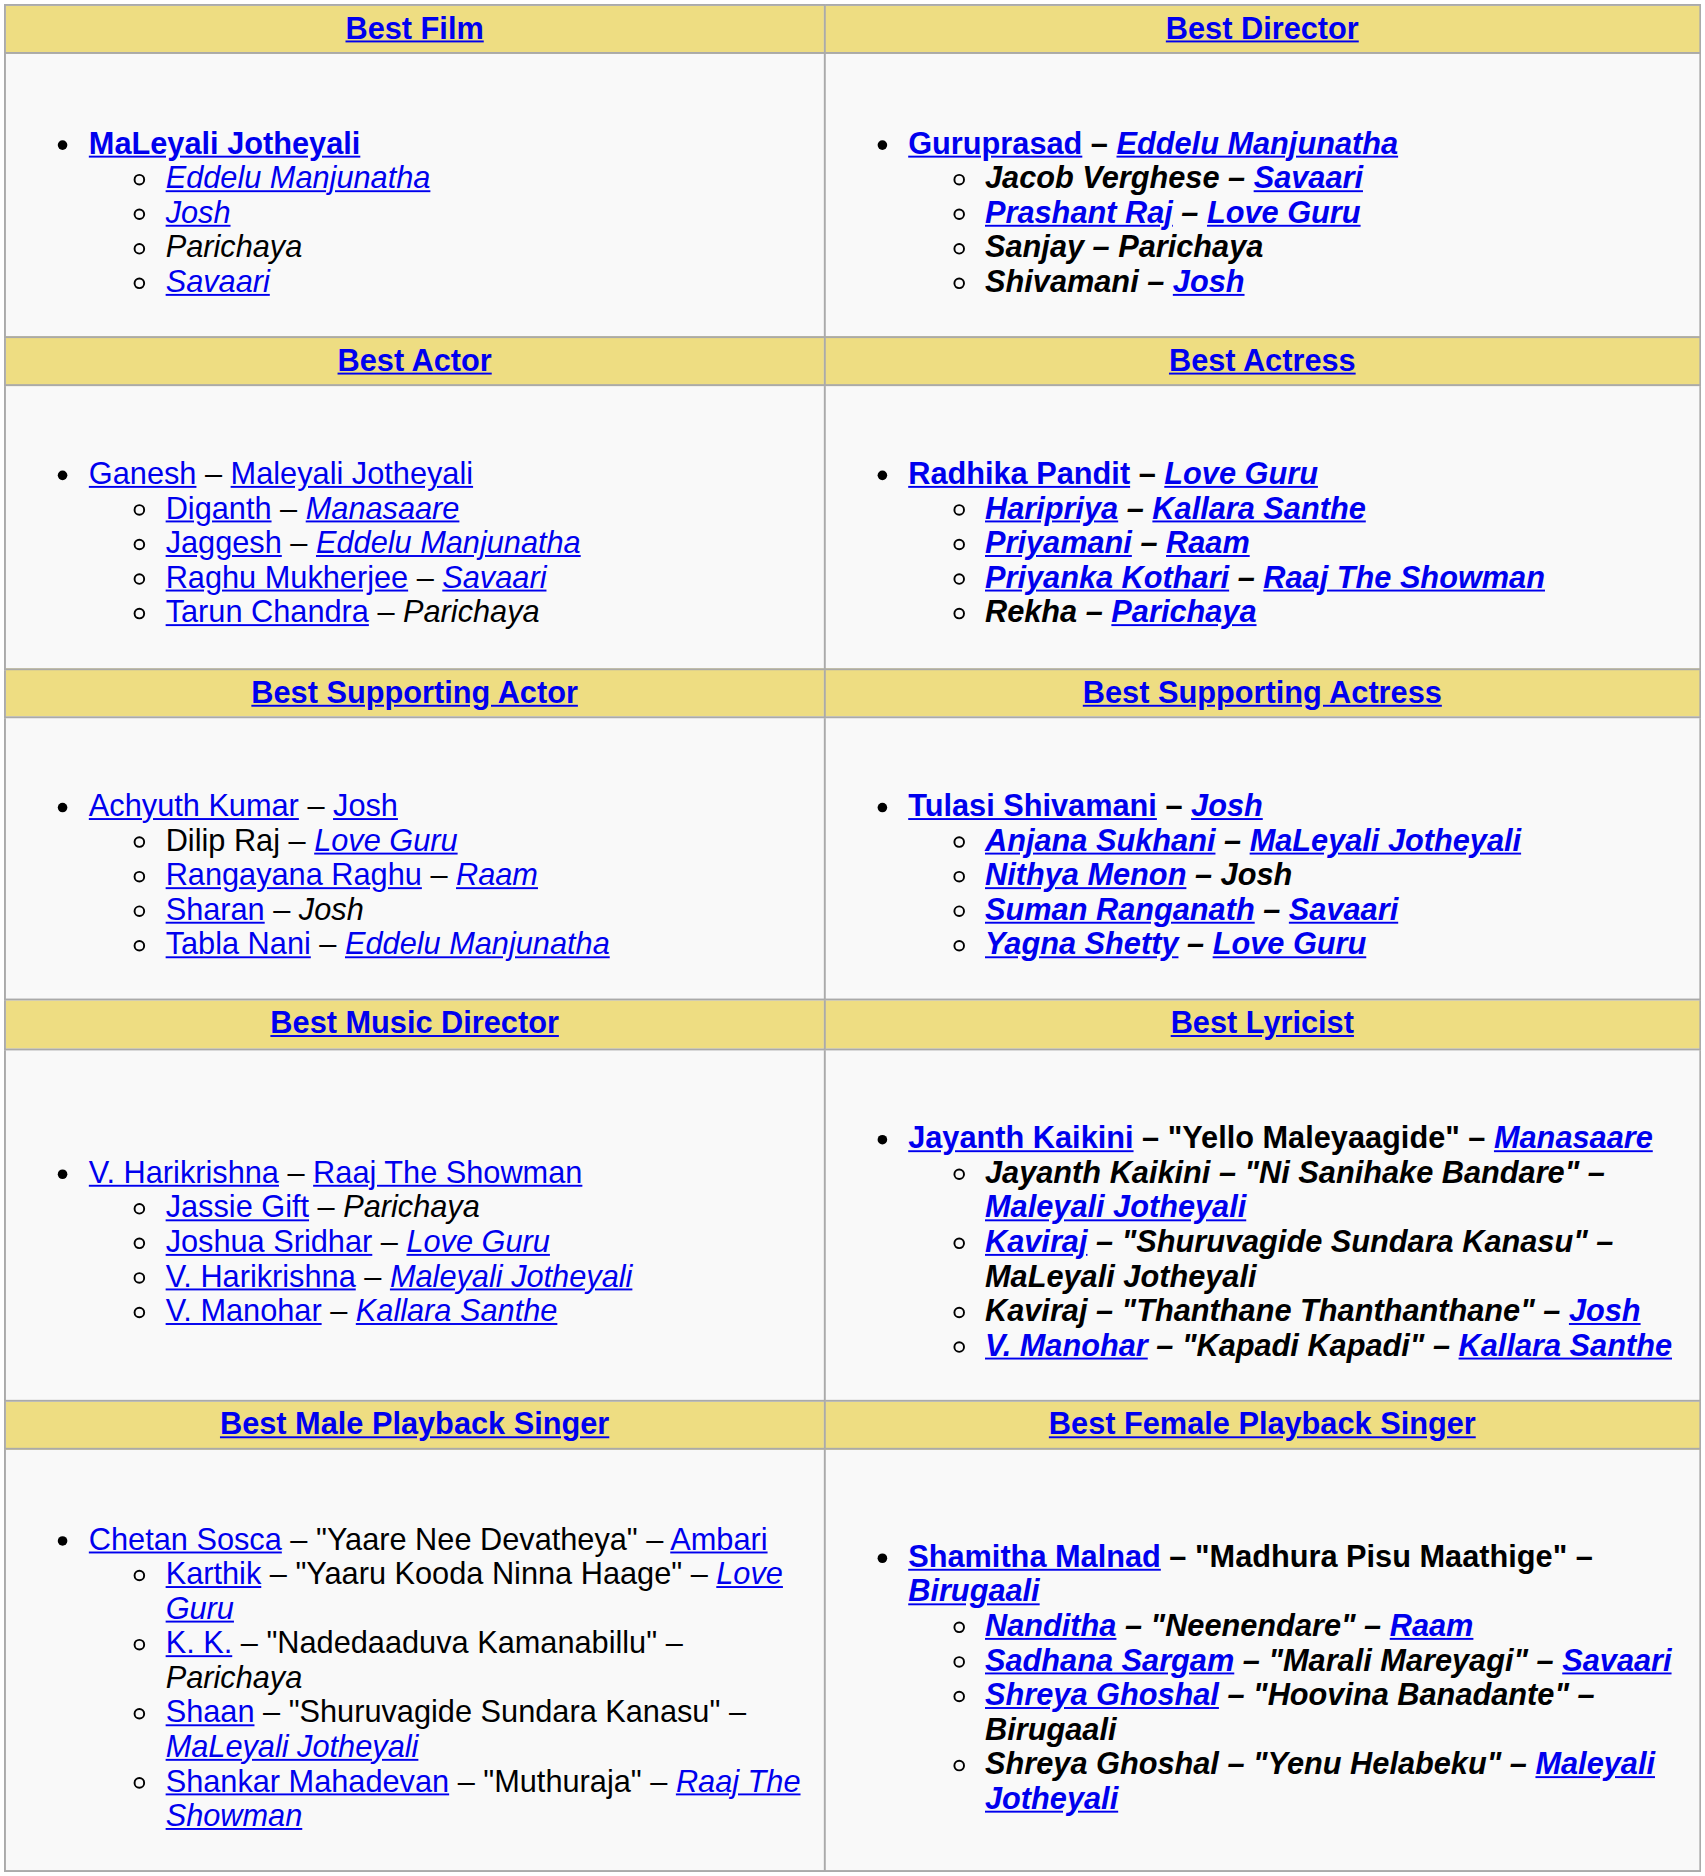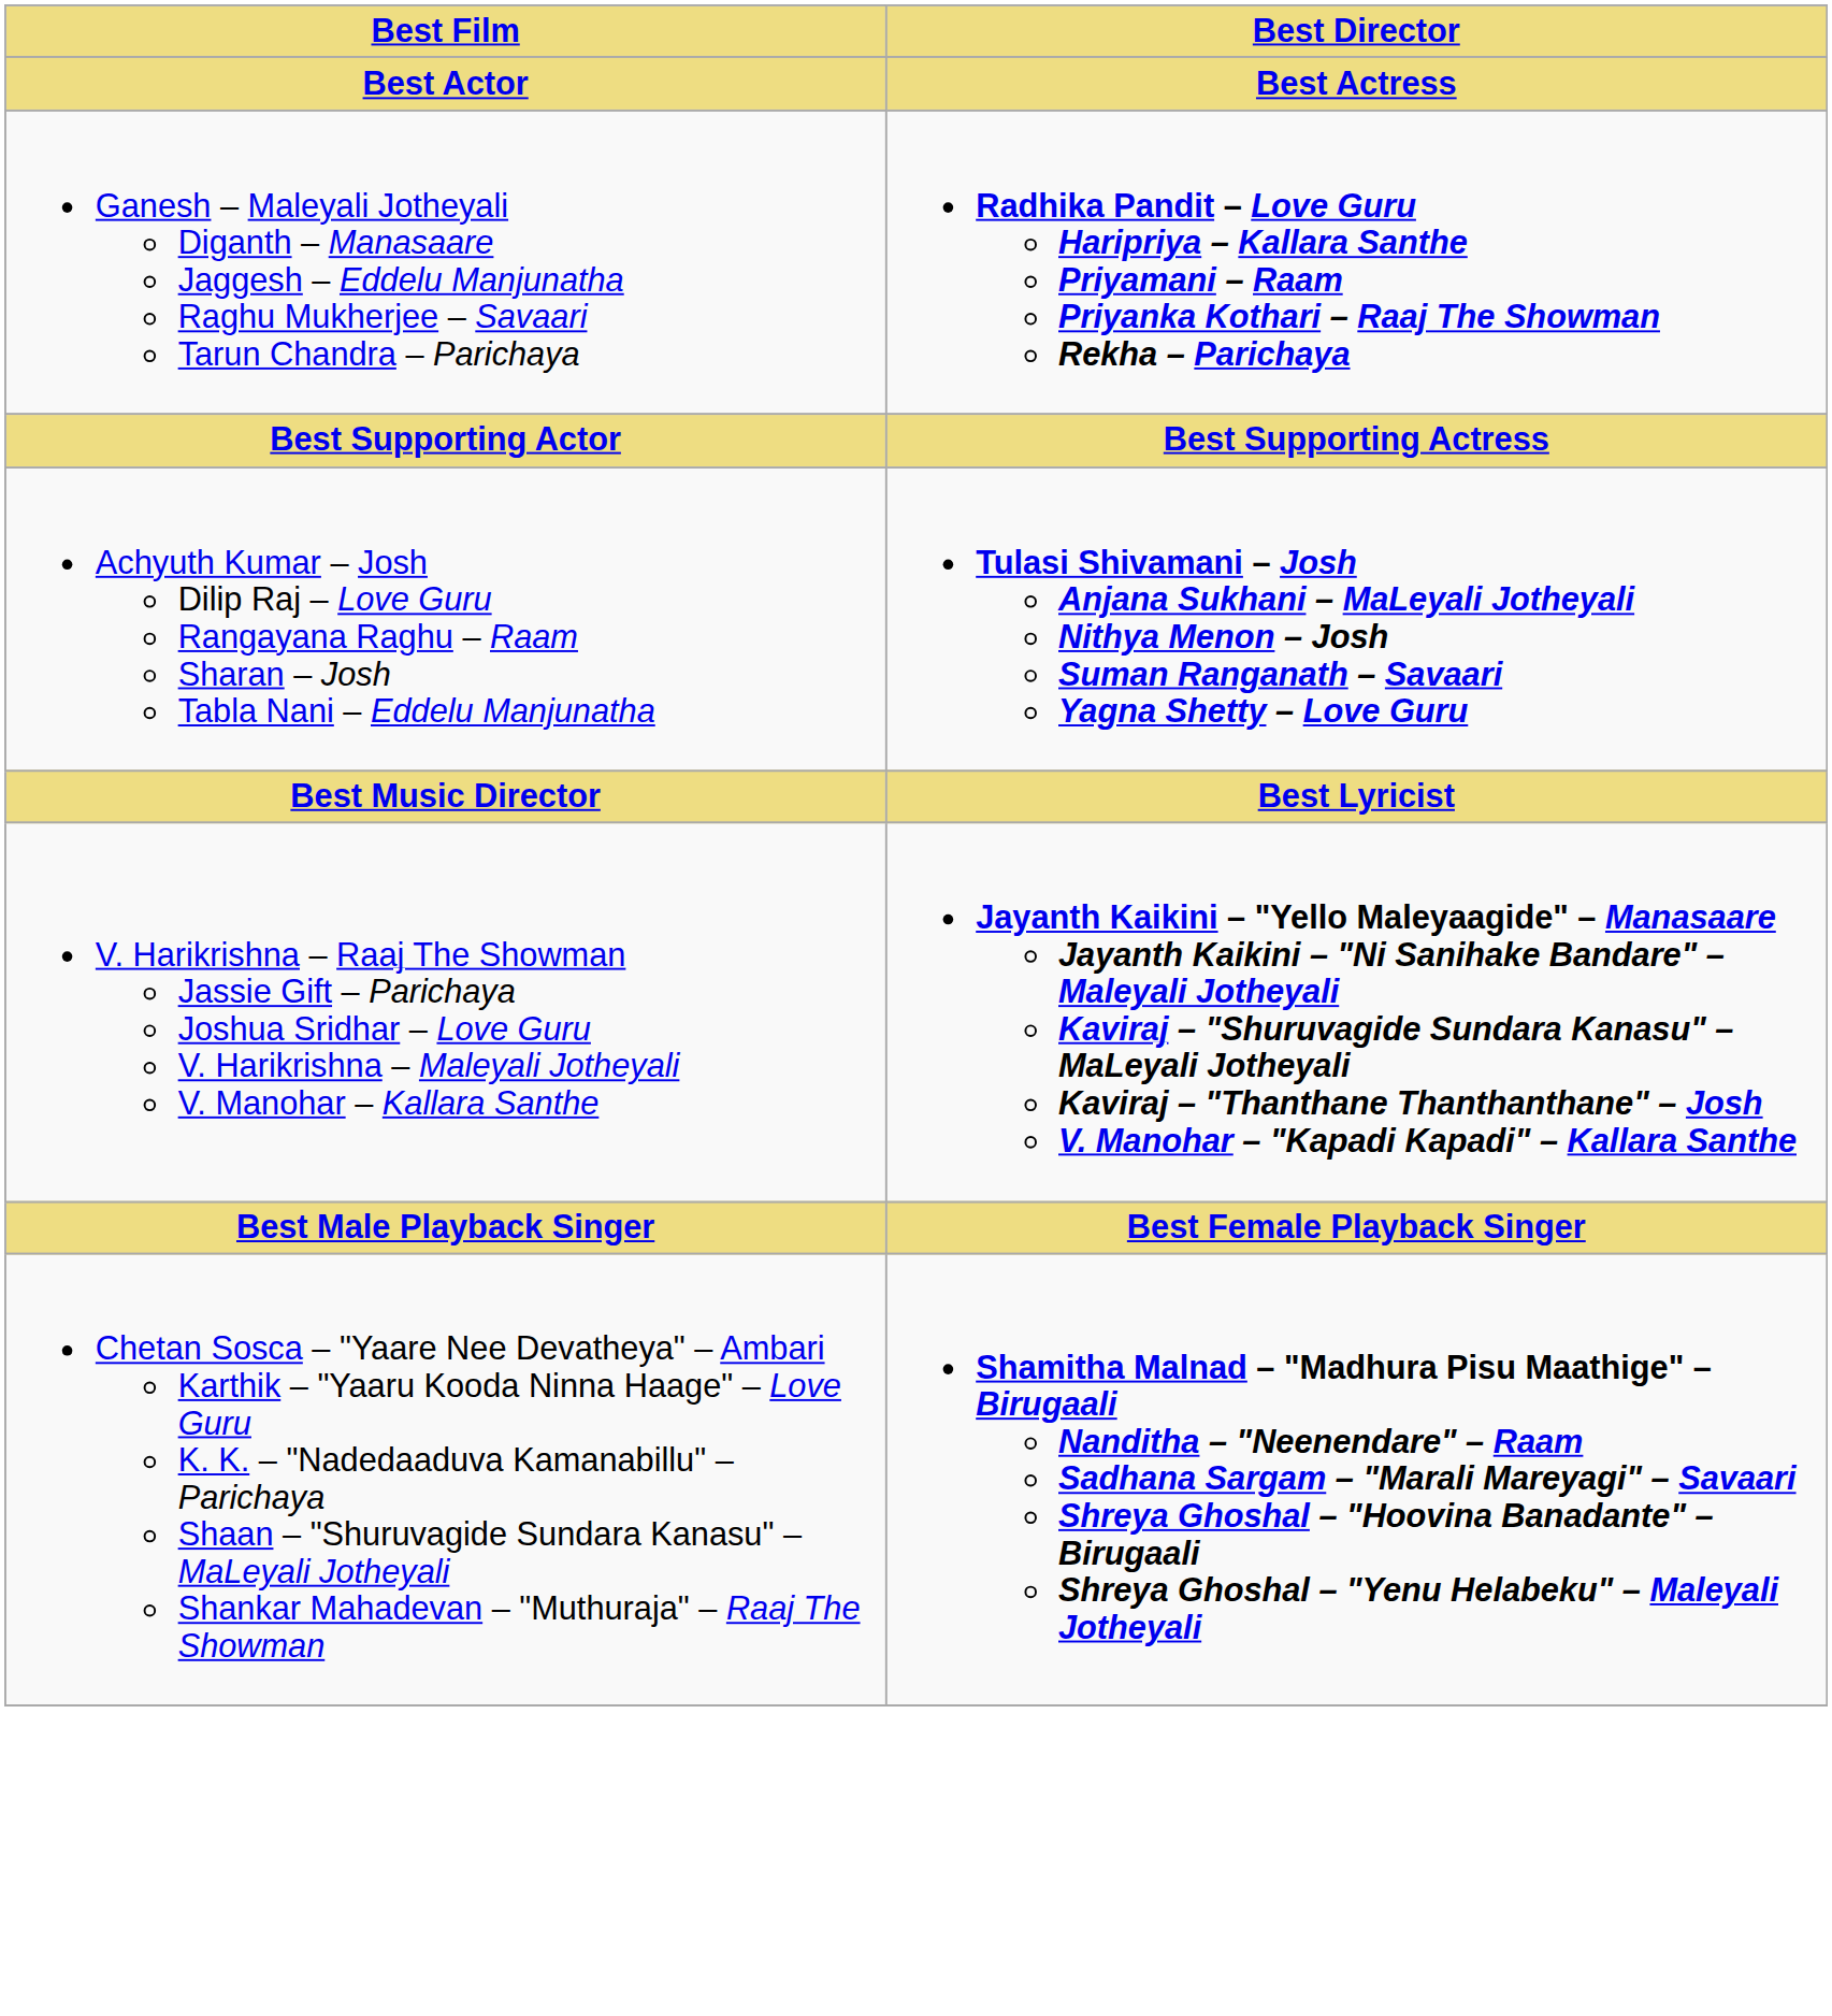- row: MaLeyali Jotheyali Eddelu Manjunatha Josh Parichaya Savaari | Guruprasad – Eddelu Manjunatha Jacob Verghese – Savaari Prashant Raj – Love Guru Sanjay – Parichaya Shivamani – Josh
